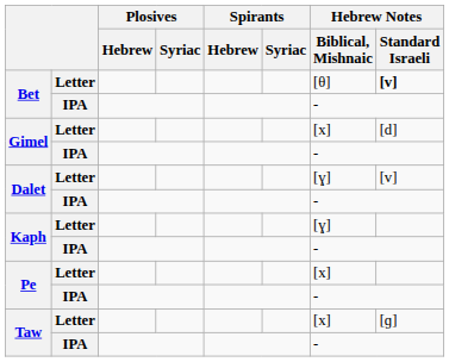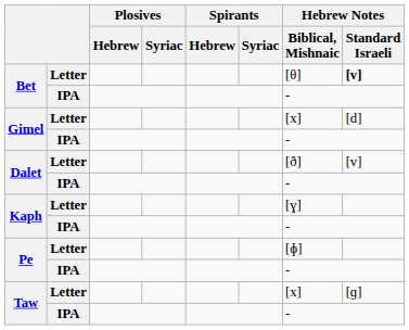Dalet / Letter | Hebrew Notes / Biblical, Mishnaic: [ɣ] -> [ð]
Pe / Letter | Hebrew Notes / Biblical, Mishnaic: [x] -> [ɸ]
